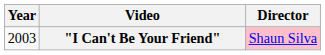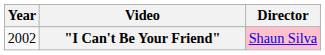"I Can't Be Your Friend" | Year: 2003 -> 2002
